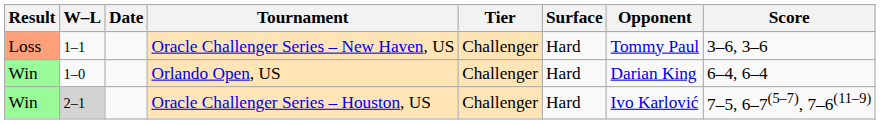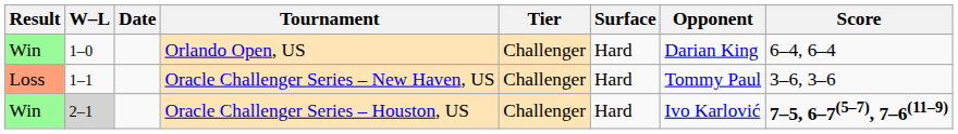rows swapped: Orlando Open, US <-> Oracle Challenger Series – New Haven, US
Oracle Challenger Series – Houston, US | Score: normal -> bold
